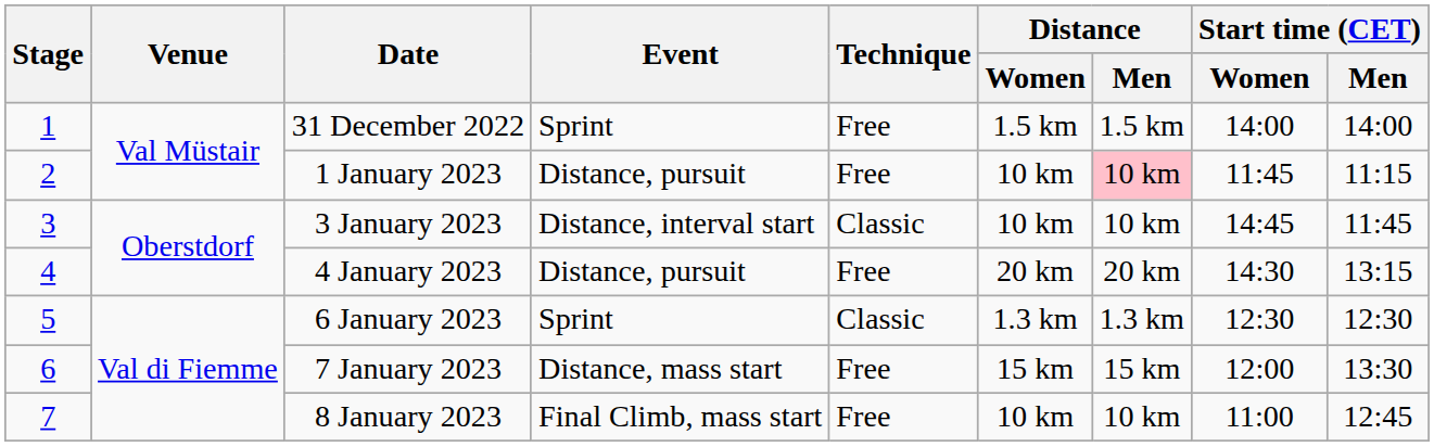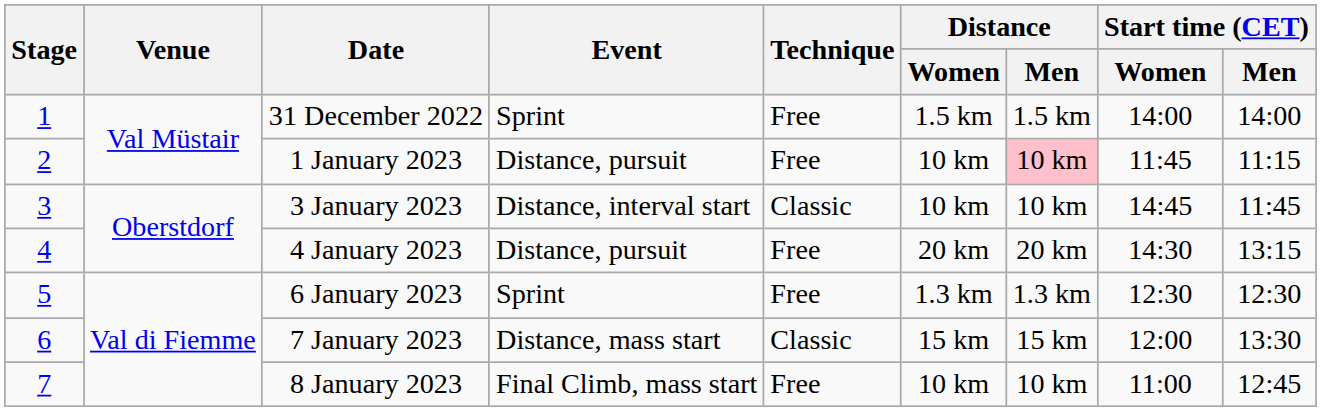6 January 2023 | Technique: Classic -> Free
7 January 2023 | Technique: Free -> Classic
